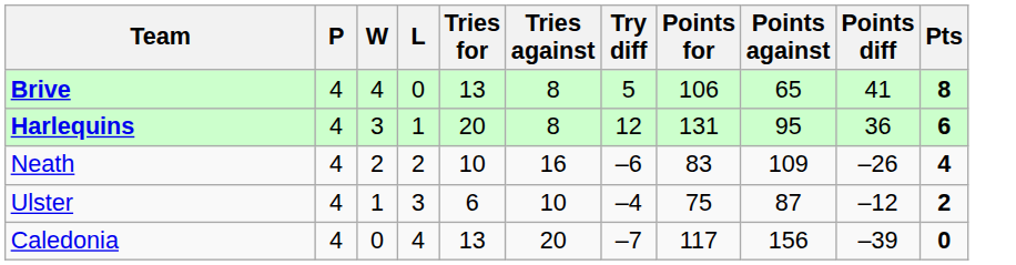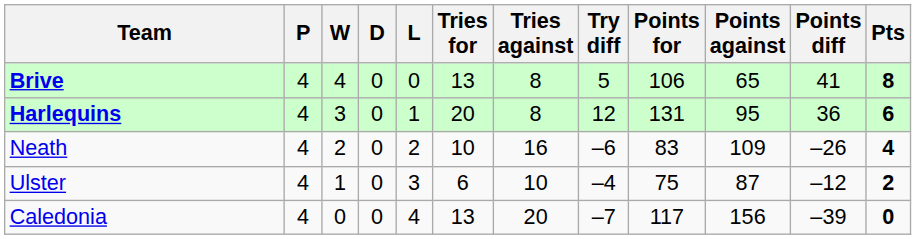+ column: D | 0 | 0 | 0 | 0 | 0
